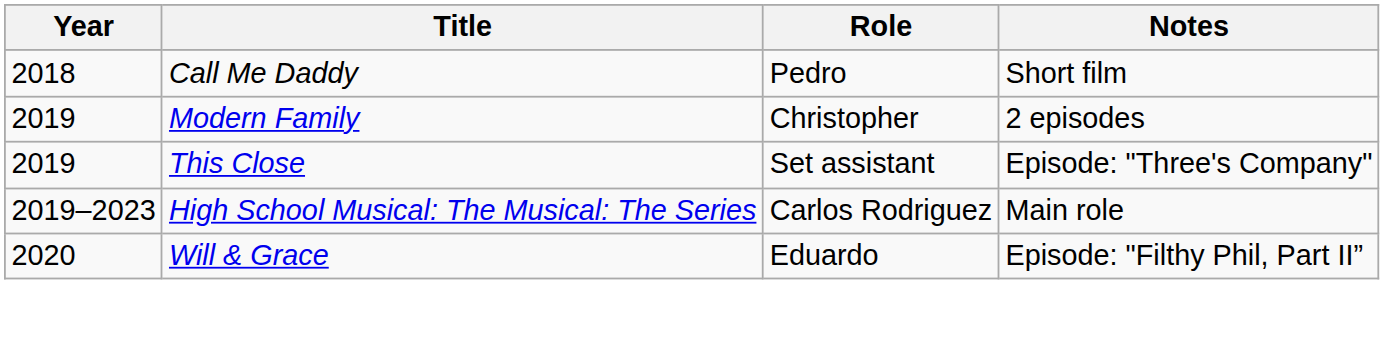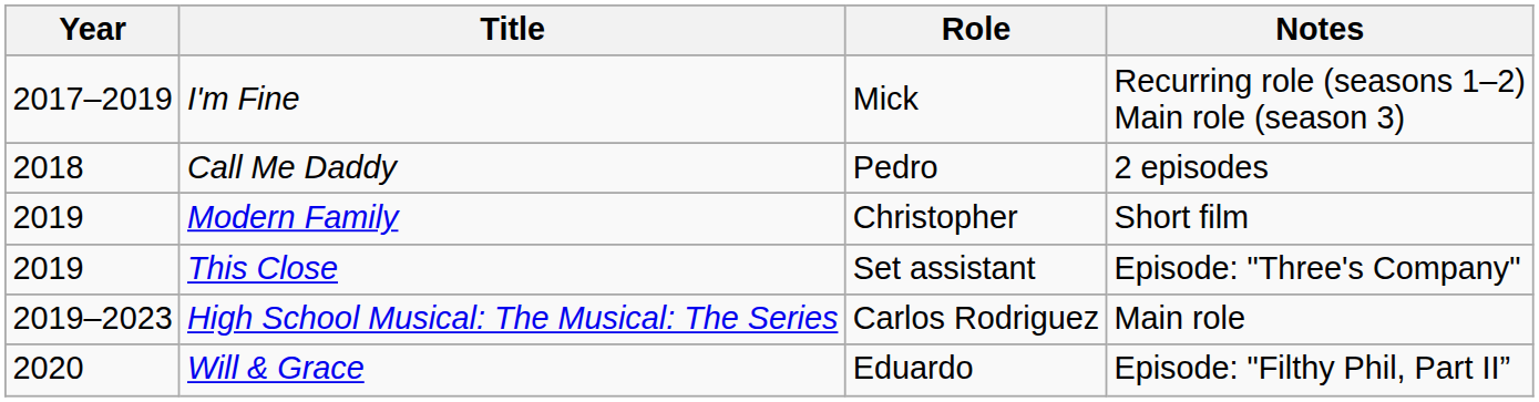+ row: 2017–2019 | I'm Fine | Mick | Recurring role (seasons 1–2) Main role (season 3)
Call Me Daddy | Notes: Short film -> 2 episodes
Modern Family | Notes: 2 episodes -> Short film
